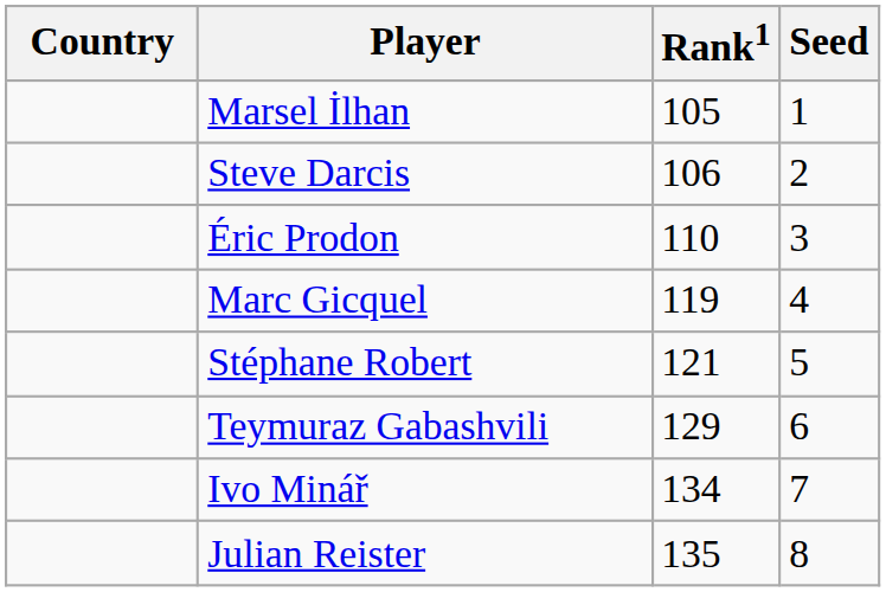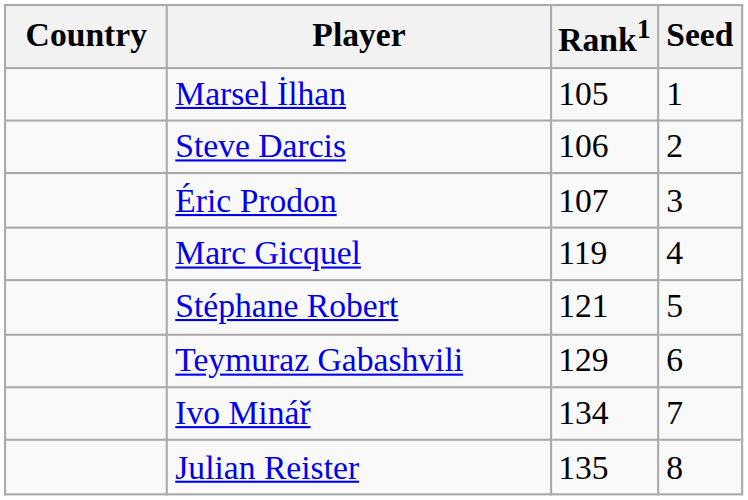Éric Prodon | Rank1: 110 -> 107
